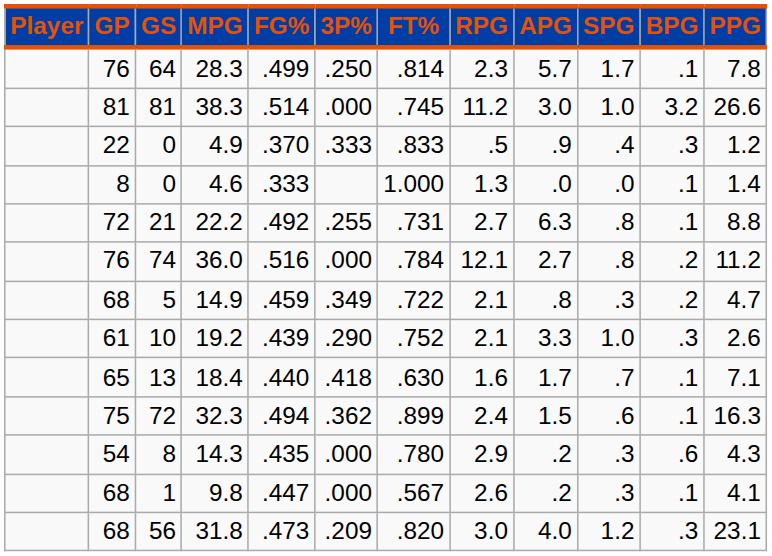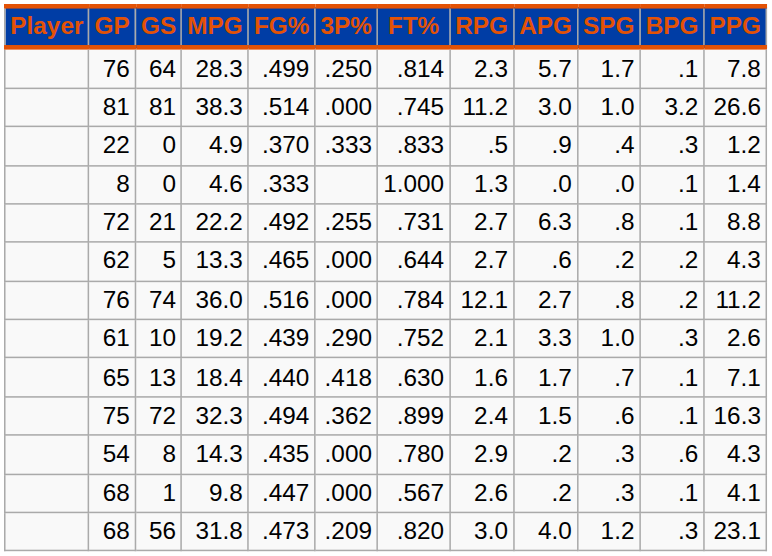+ row: 62 | 5 | 13.3 | .465 | .000 | .644 | 2.7 | .6 | .2 | .2 | 4.3
- row: 68 | 5 | 14.9 | .459 | .349 | .722 | 2.1 | .8 | .3 | .2 | 4.7
